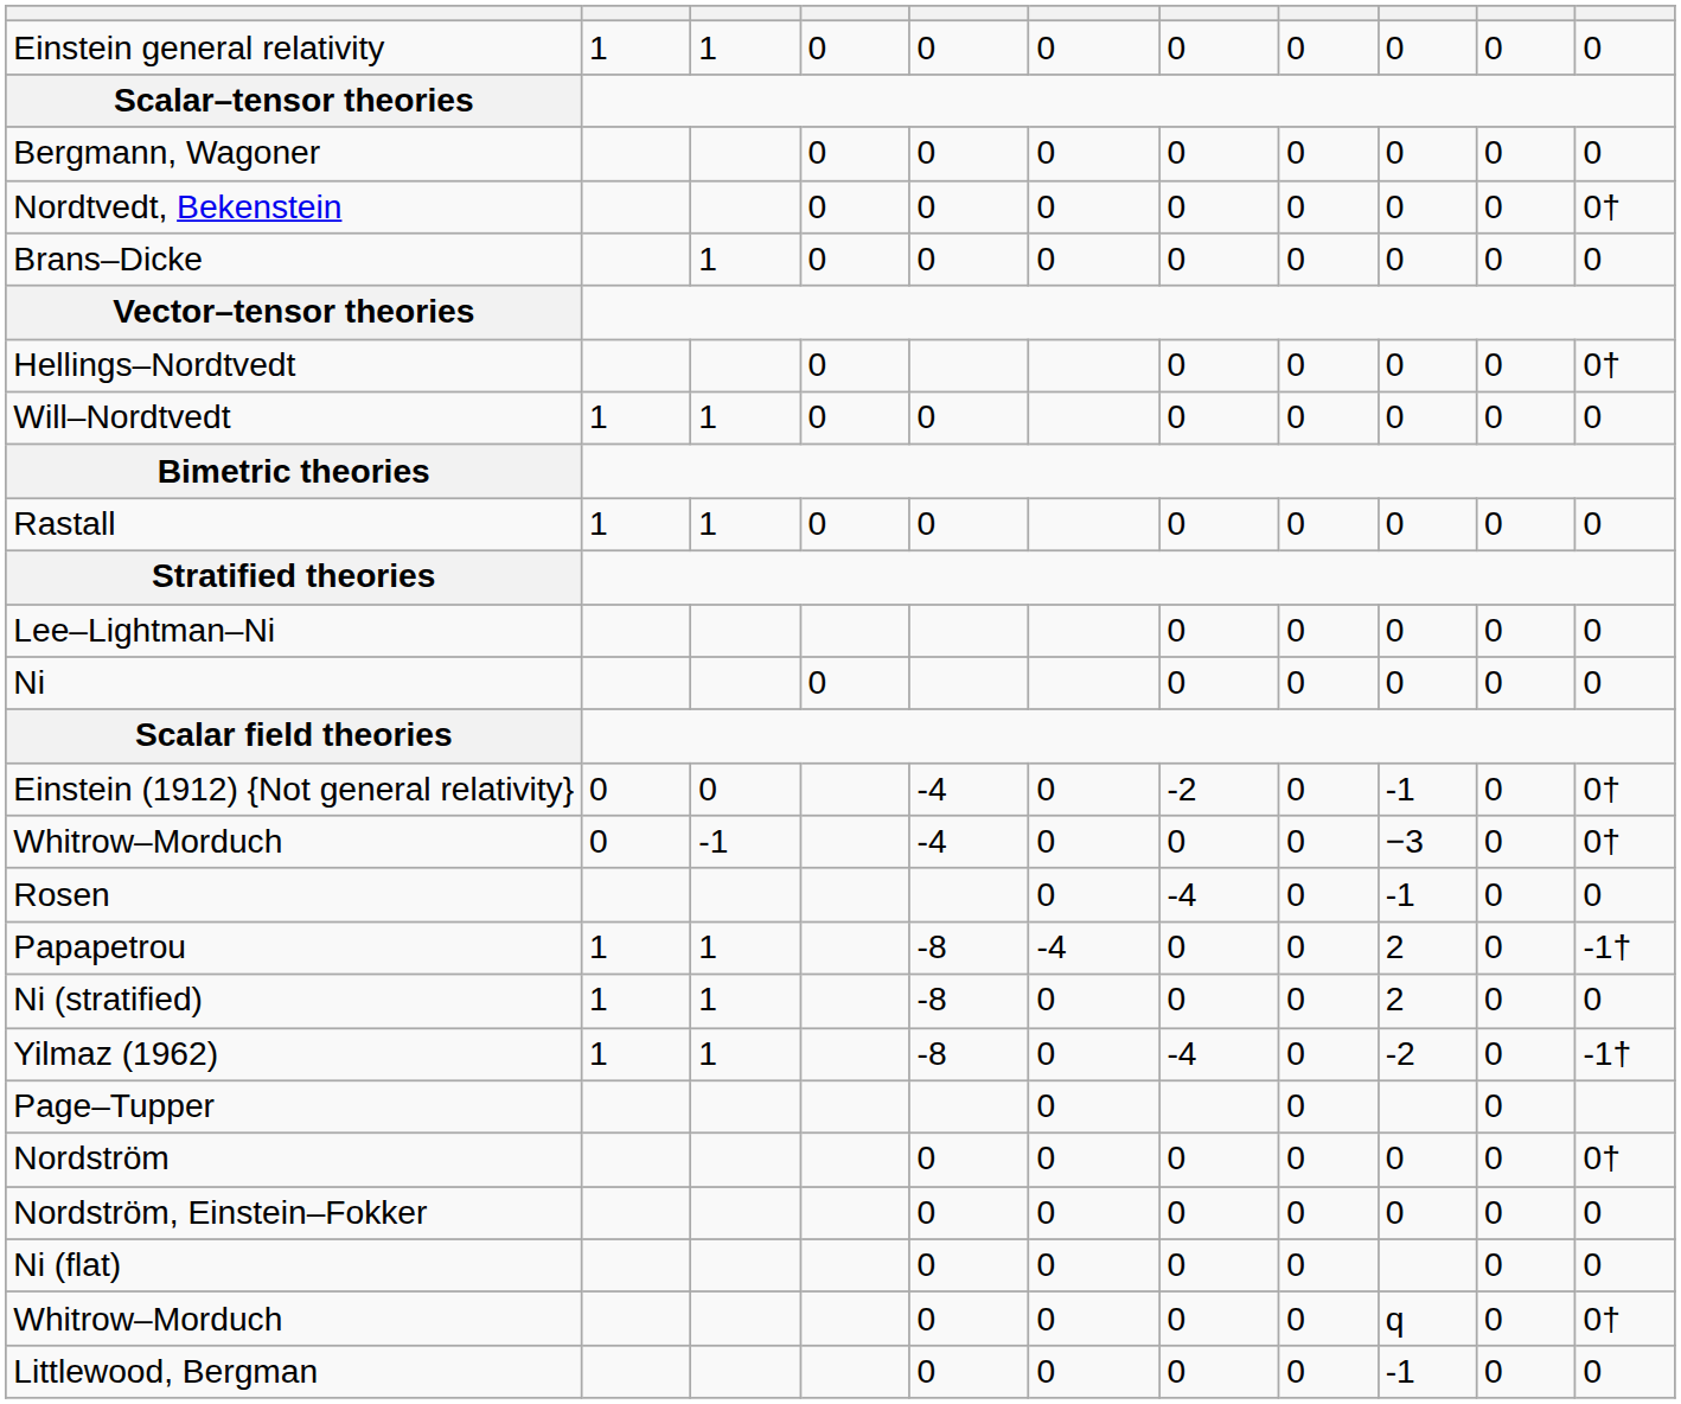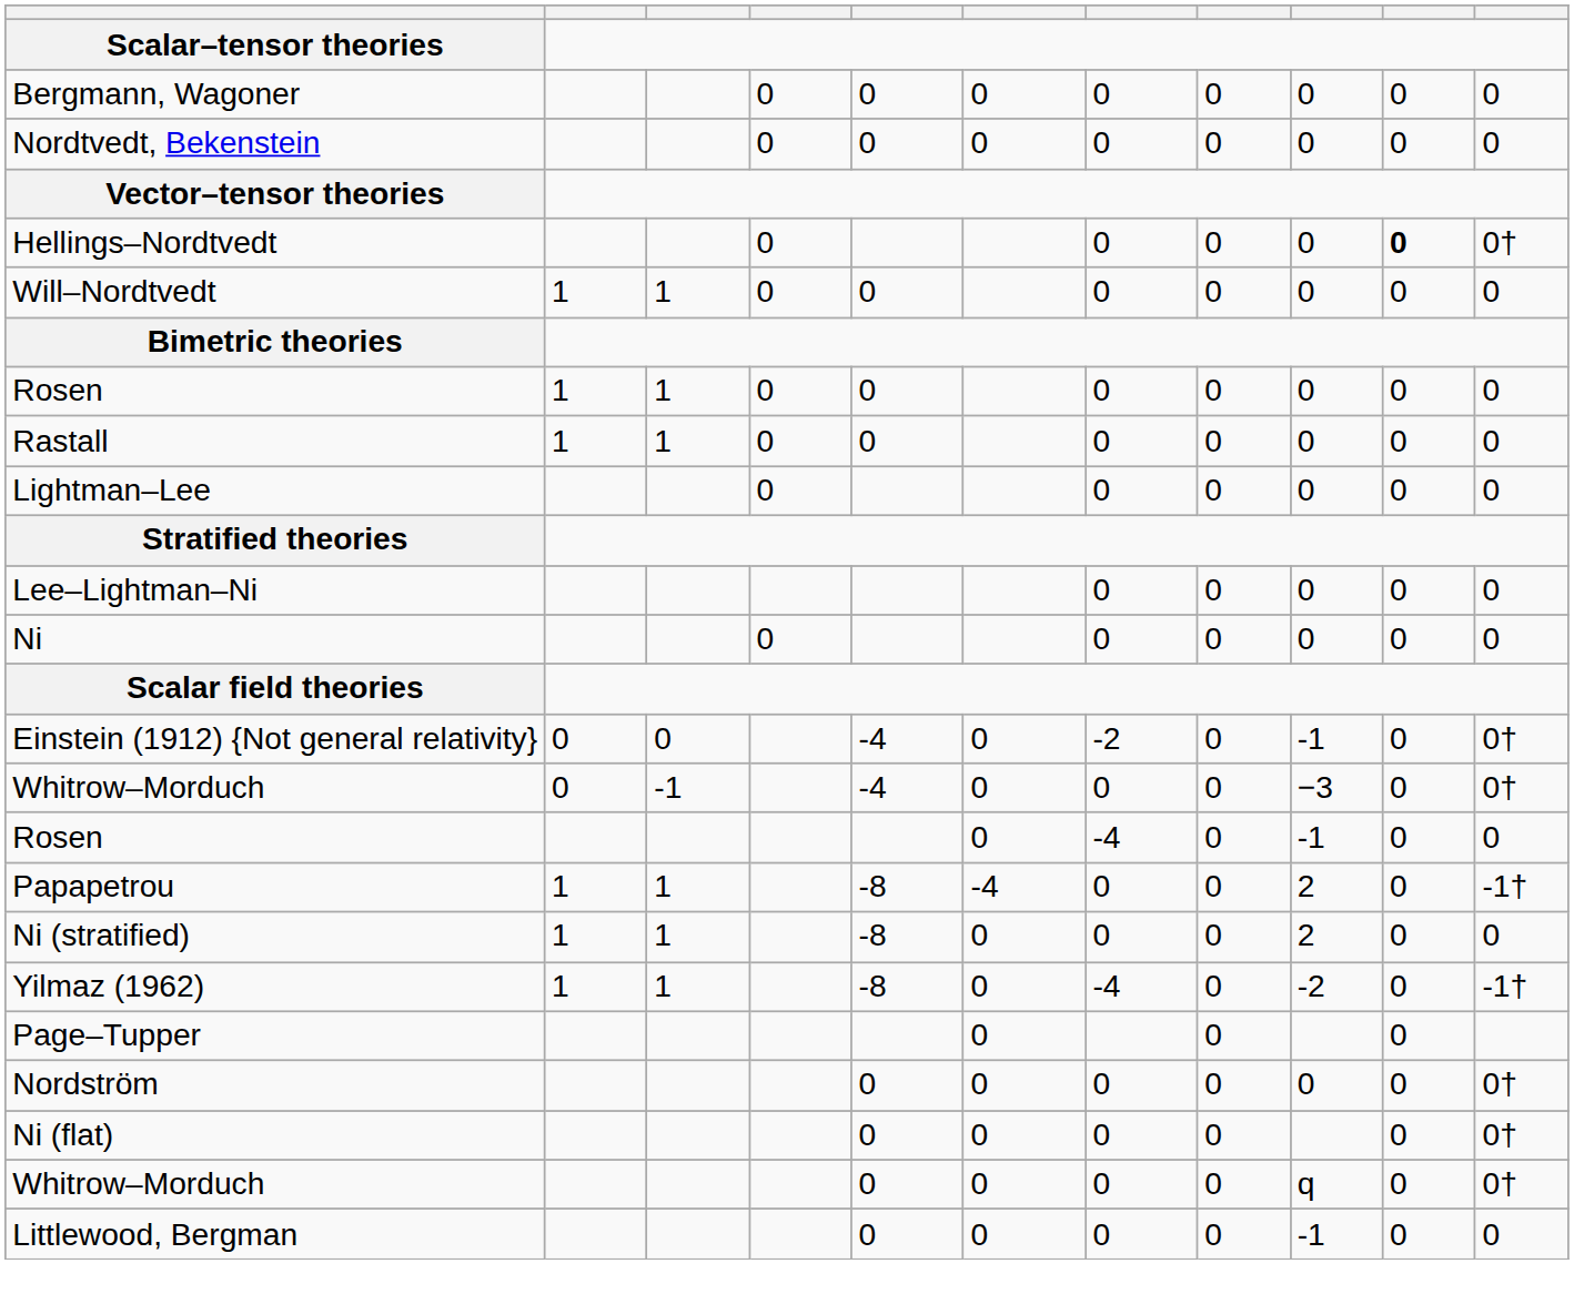- row: Einstein general relativity | 1 | 1 | 0 | 0 | 0 | 0 | 0 | 0 | 0 | 0
Nordtvedt, Bekenstein | column 11: 0† -> 0
- row: Brans–Dicke | 1 | 0 | 0 | 0 | 0 | 0 | 0 | 0 | 0
Hellings–Nordtvedt | column 10: normal -> bold
+ row: Rosen | 1 | 1 | 0 | 0 | 0 | 0 | 0 | 0 | 0
+ row: Lightman–Lee | 0 | 0 | 0 | 0 | 0 | 0
- row: Nordström, Einstein–Fokker | 0 | 0 | 0 | 0 | 0 | 0 | 0
Ni (flat) | column 11: 0 -> 0†
